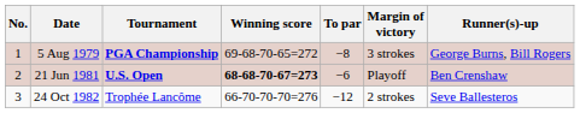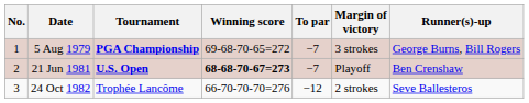5 Aug 1979 | To par: −8 -> −7
21 Jun 1981 | To par: −6 -> −7
